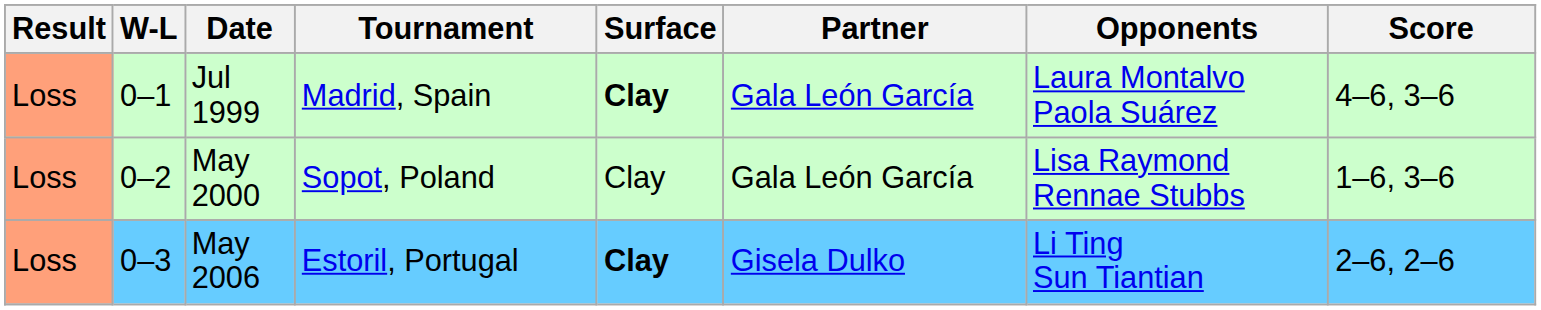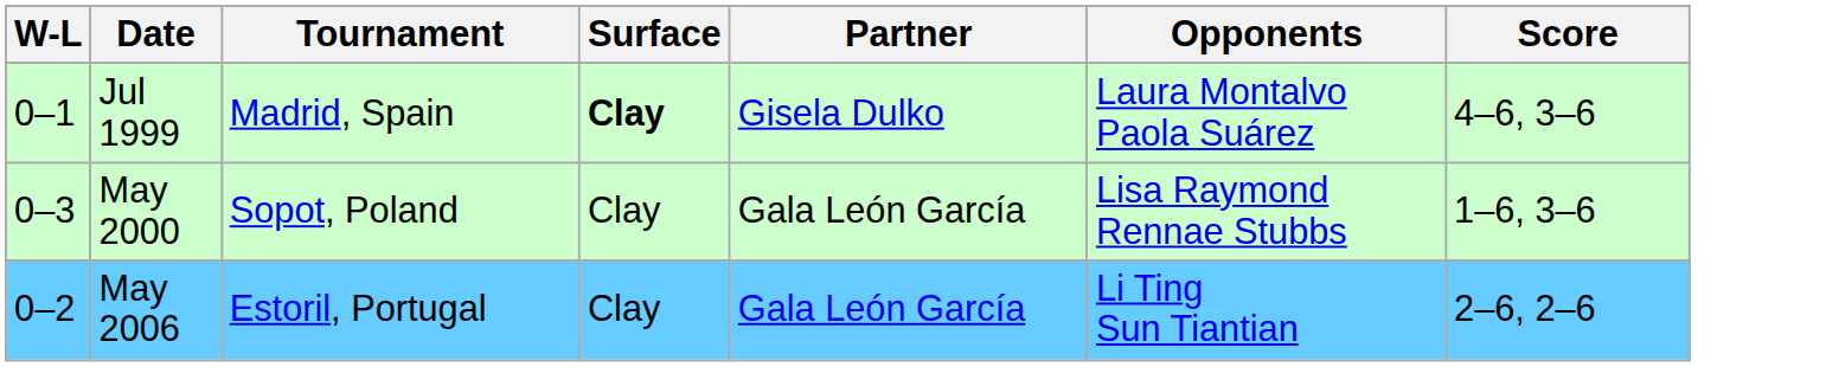- column: Result | Loss | Loss | Loss
Jul 1999 | Partner: Gala León García -> Gisela Dulko
May 2000 | W-L: 0–2 -> 0–3
May 2006 | W-L: 0–3 -> 0–2
May 2006 | Surface: bold -> normal
May 2006 | Partner: Gisela Dulko -> Gala León García
